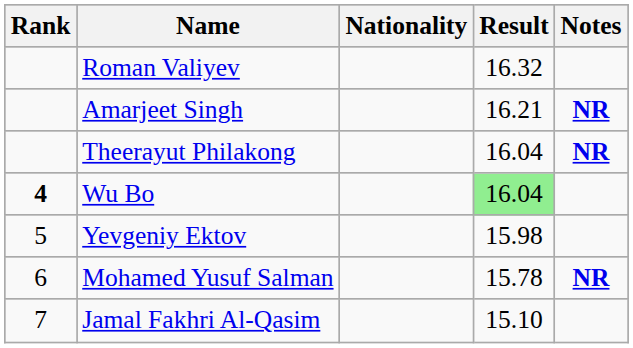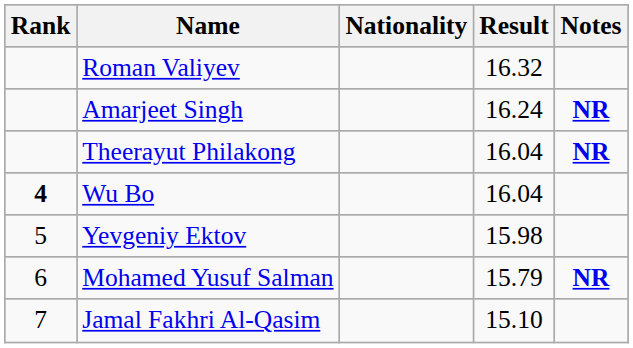Amarjeet Singh | Result: 16.21 -> 16.24
Wu Bo | Result: lightgreen background -> no background
Mohamed Yusuf Salman | Result: 15.78 -> 15.79
